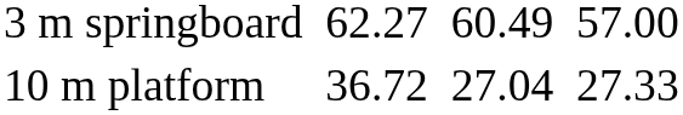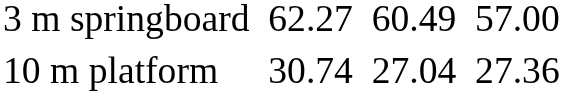10 m platform | column 3: 36.72 -> 30.74
10 m platform | column 7: 27.33 -> 27.36
